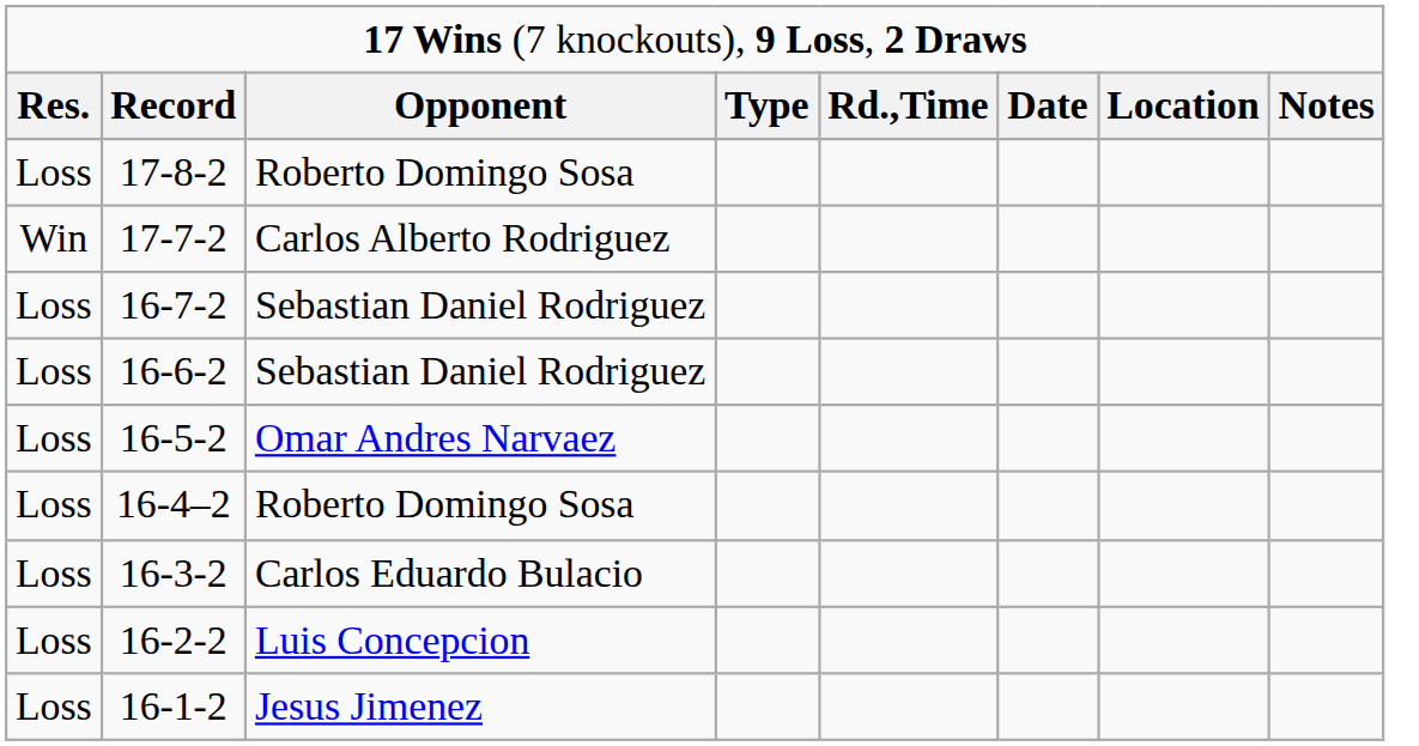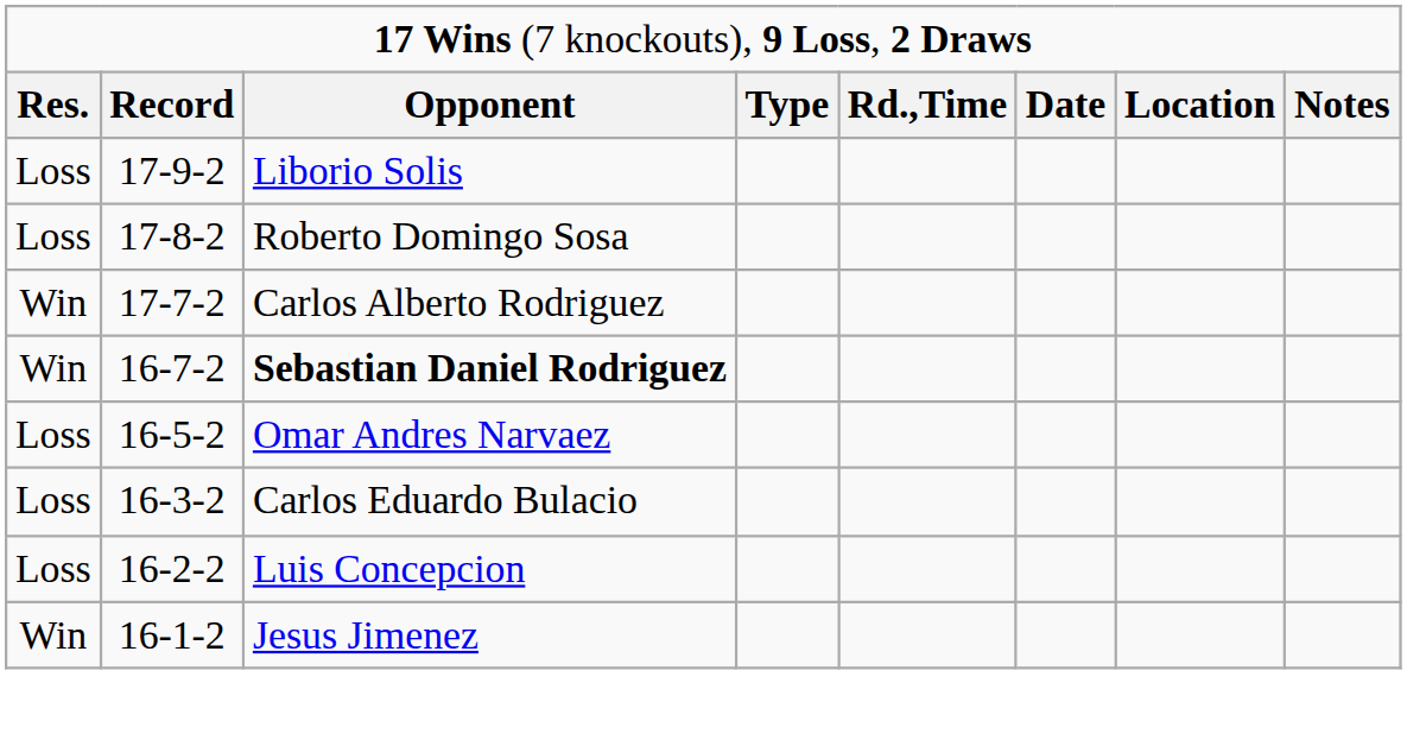+ row: Loss | 17-9-2 | Liborio Solis
16-7-2 | column 1: Loss -> Win
16-7-2 | column 3: normal -> bold
- row: Loss | 16-6-2 | Sebastian Daniel Rodriguez
- row: Loss | 16-4–2 | Roberto Domingo Sosa
16-1-2 | column 1: Loss -> Win
